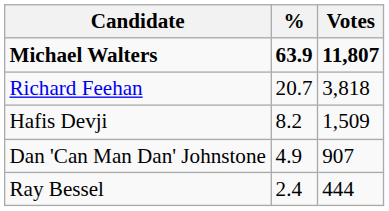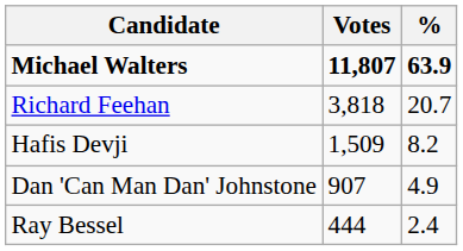columns swapped: Votes <-> %
